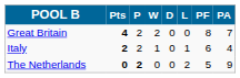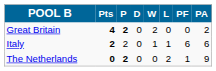columns swapped: W <-> D
Great Britain | P: normal -> bold
Great Britain | PF: 8 -> 0
Great Britain | PA: 7 -> 2
Italy | PA: 4 -> 6
The Netherlands | PF: 5 -> 1
